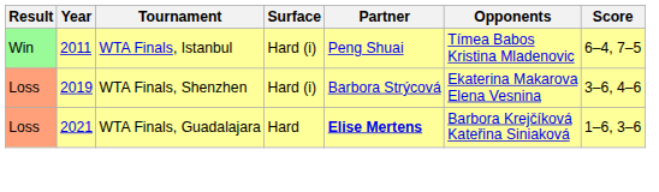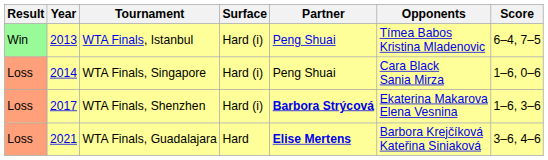WTA Finals, Istanbul | Year: 2011 -> 2013
+ row: Loss | 2014 | WTA Finals, Singapore | Hard (i) | Peng Shuai | Cara Black Sania Mirza | 1–6, 0–6
WTA Finals, Shenzhen | Year: 2019 -> 2017
WTA Finals, Shenzhen | Partner: normal -> bold
WTA Finals, Shenzhen | Score: 3–6, 4–6 -> 1–6, 3–6
WTA Finals, Guadalajara | Score: 1–6, 3–6 -> 3–6, 4–6
